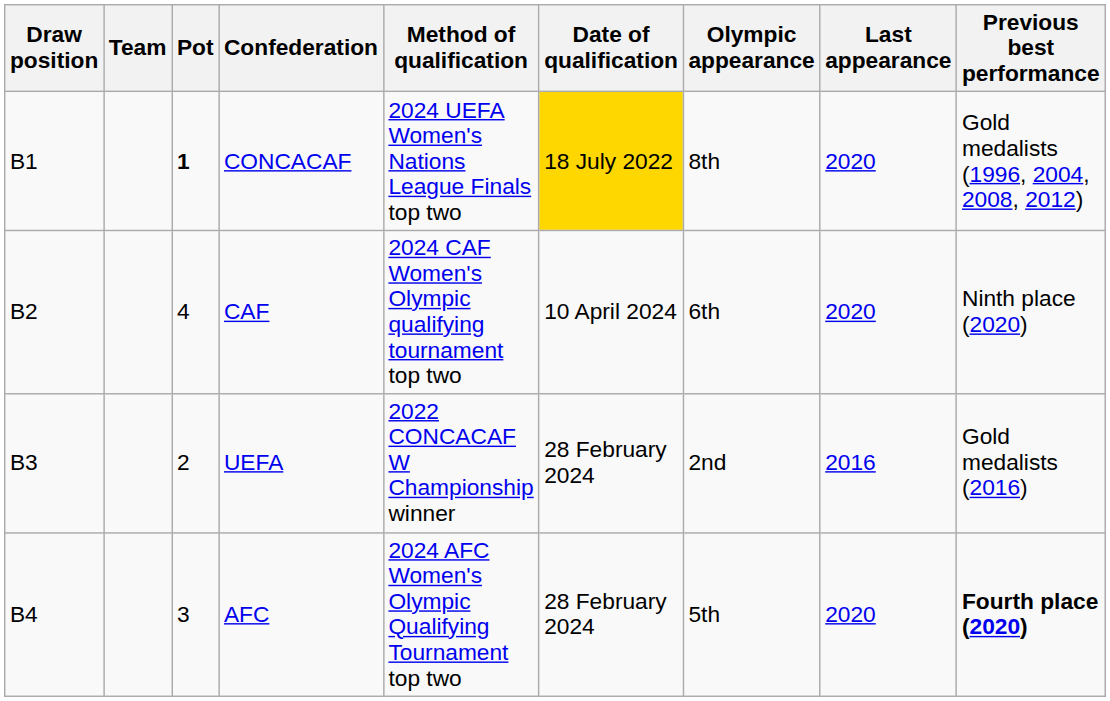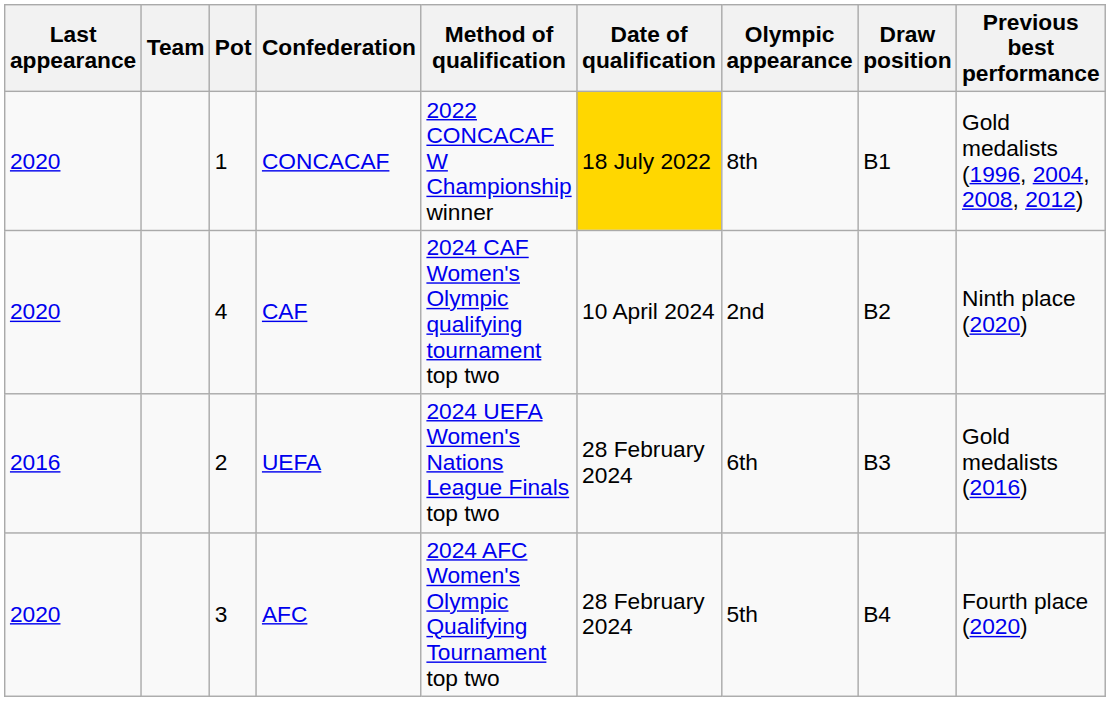columns swapped: Draw position <-> Last appearance
CONCACAF | Pot: bold -> normal
CONCACAF | Method of qualification: 2024 UEFA Women's Nations League Finals top two -> 2022 CONCACAF W Championship winner
CAF | Olympic appearance: 6th -> 2nd
UEFA | Method of qualification: 2022 CONCACAF W Championship winner -> 2024 UEFA Women's Nations League Finals top two
UEFA | Olympic appearance: 2nd -> 6th
AFC | Previous best performance: bold -> normal
